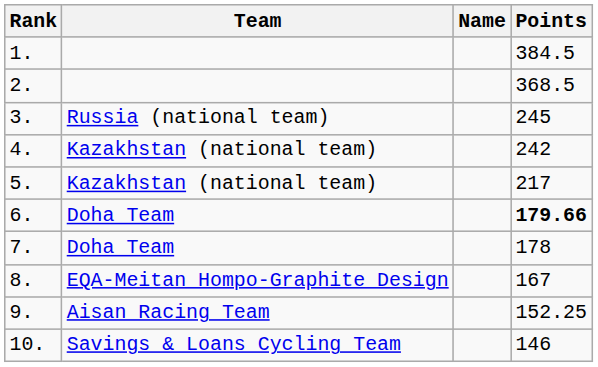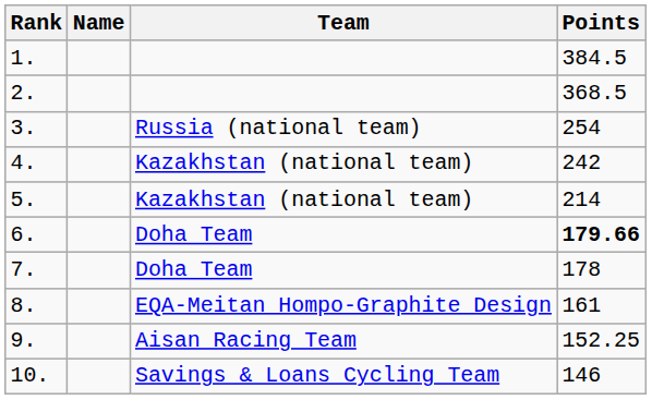columns swapped: Name <-> Team
3. | Points: 245 -> 254
5. | Points: 217 -> 214
8. | Points: 167 -> 161
